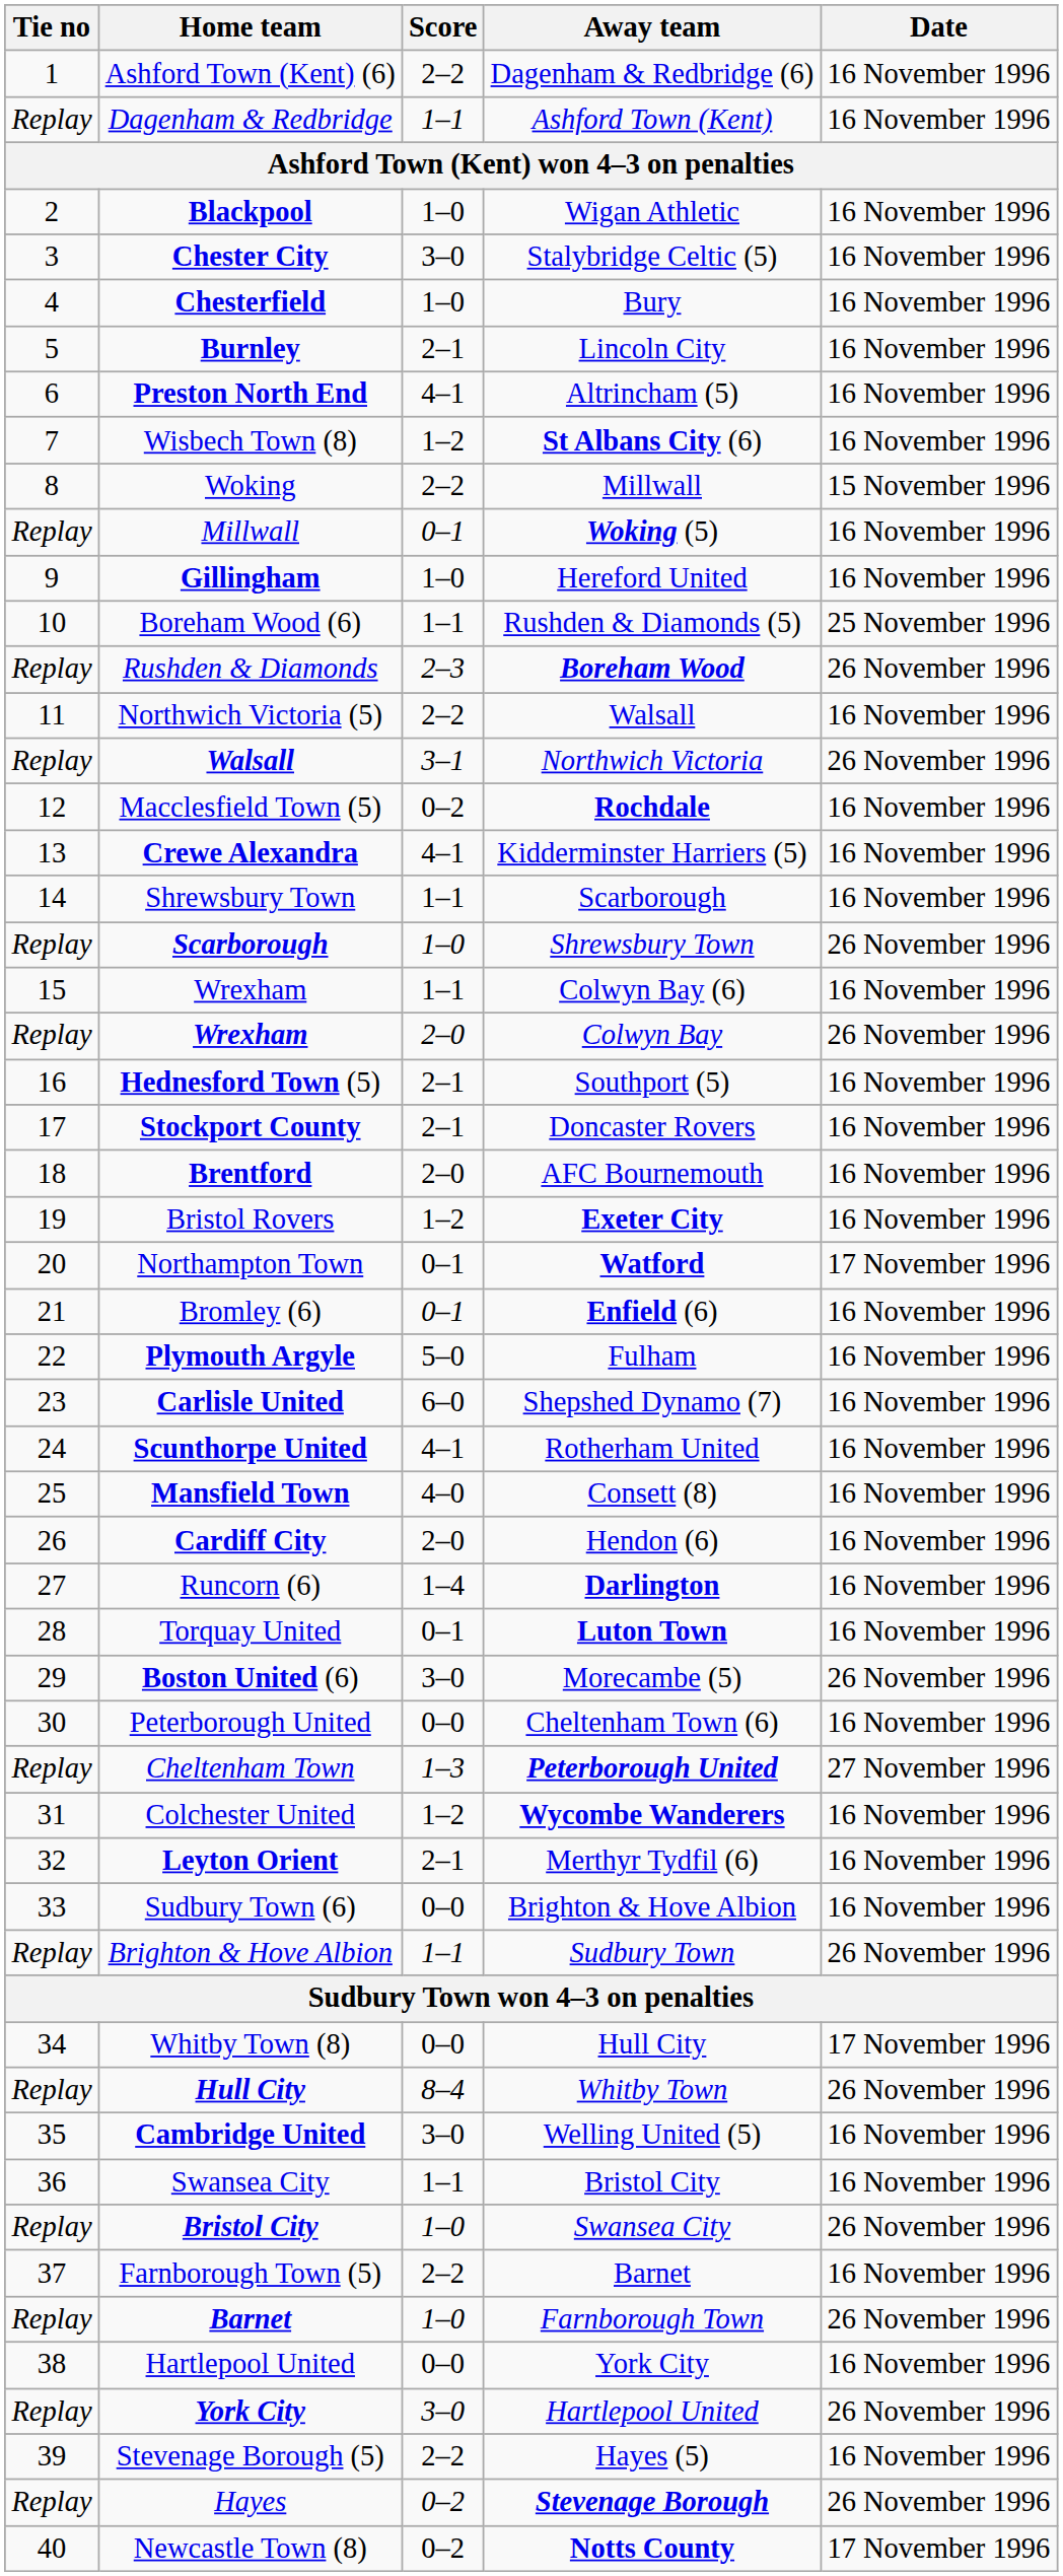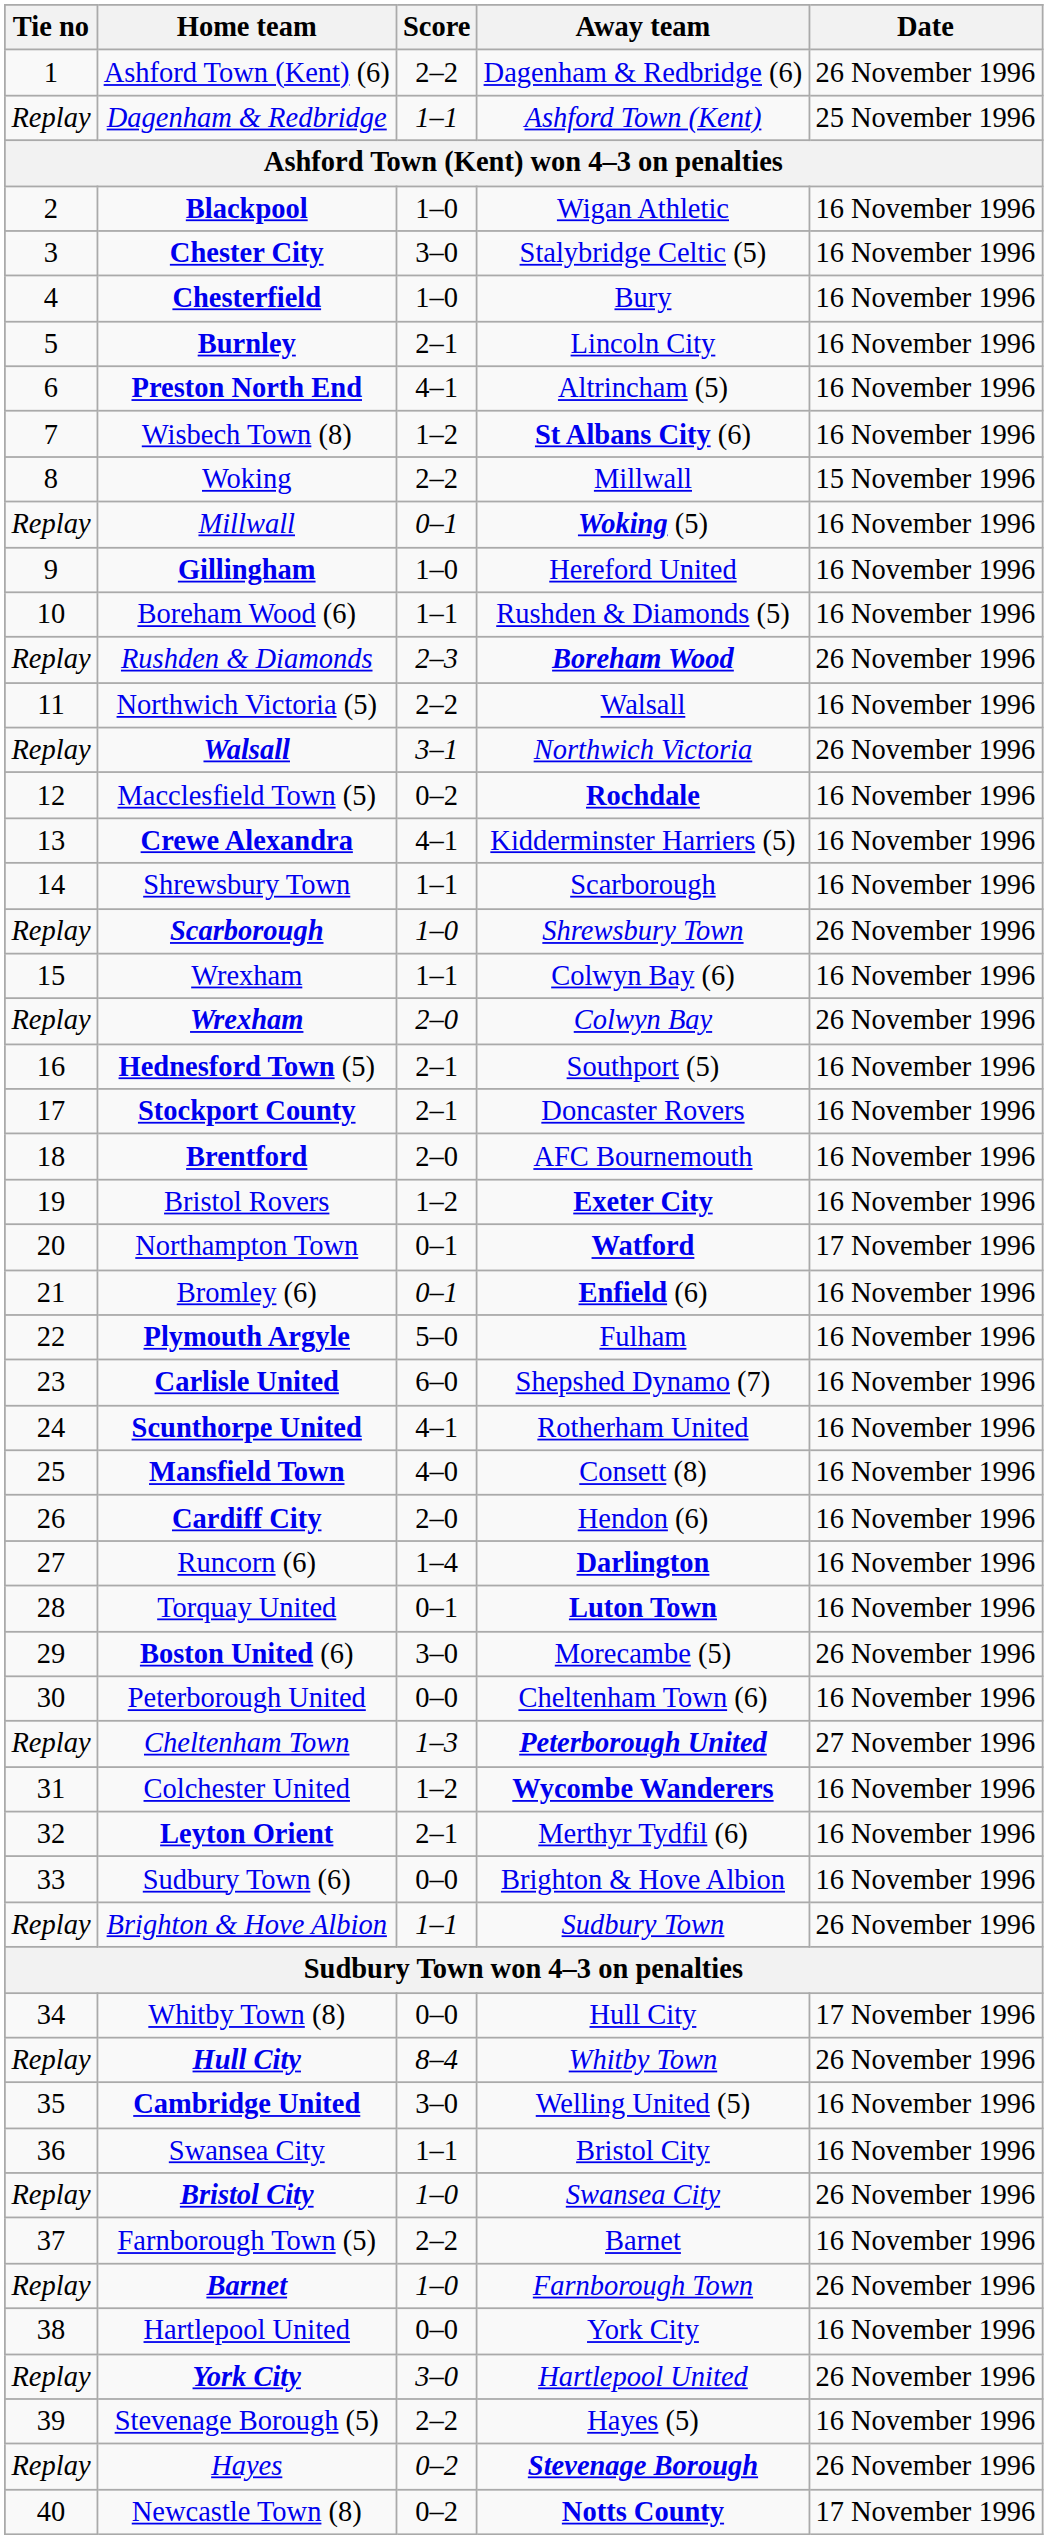Dagenham & Redbridge (6) | Date: 16 November 1996 -> 26 November 1996
Ashford Town (Kent) | Date: 16 November 1996 -> 25 November 1996
Rushden & Diamonds (5) | Date: 25 November 1996 -> 16 November 1996
